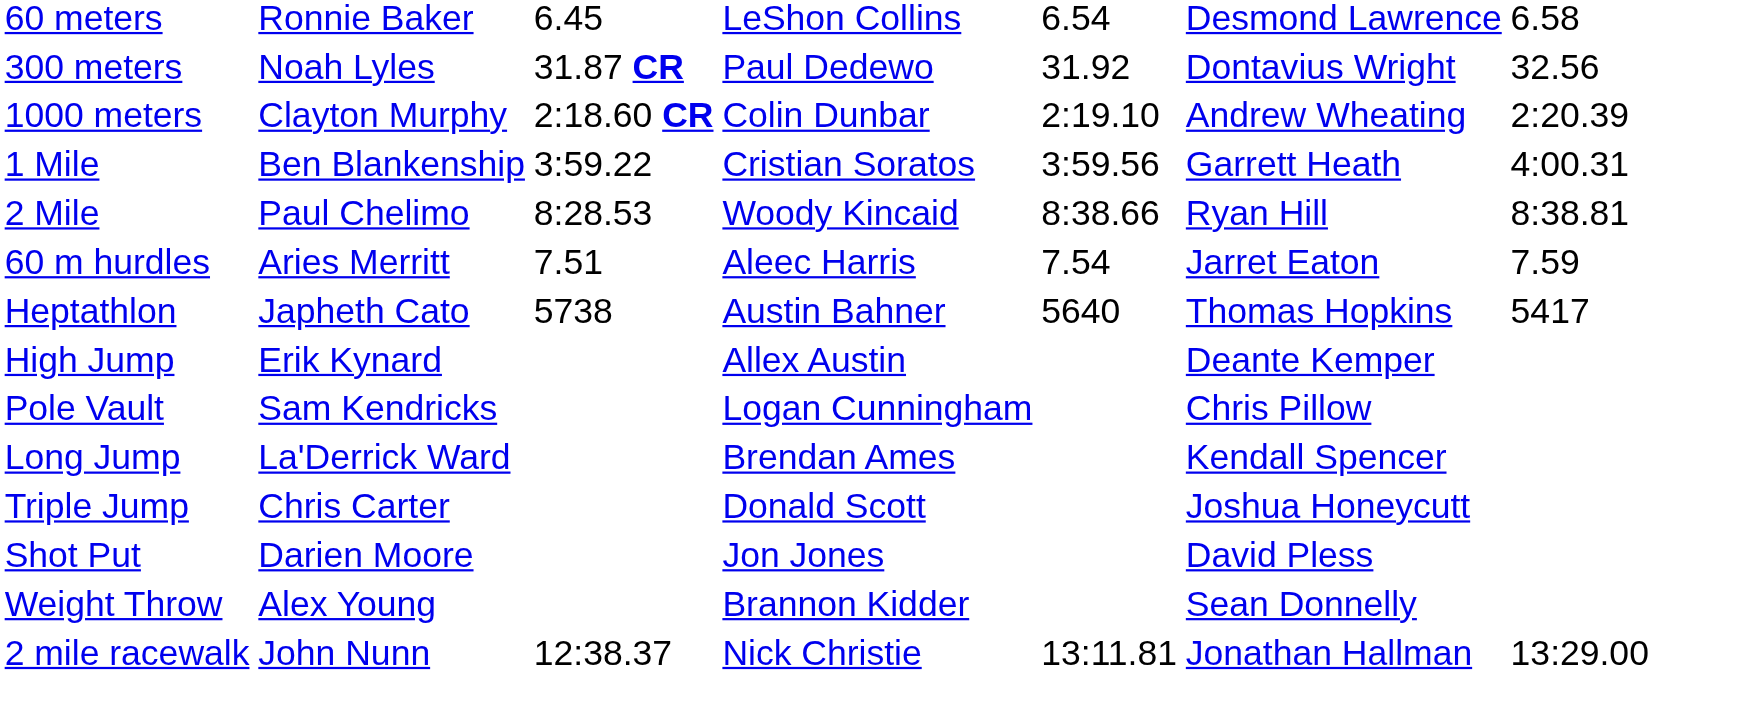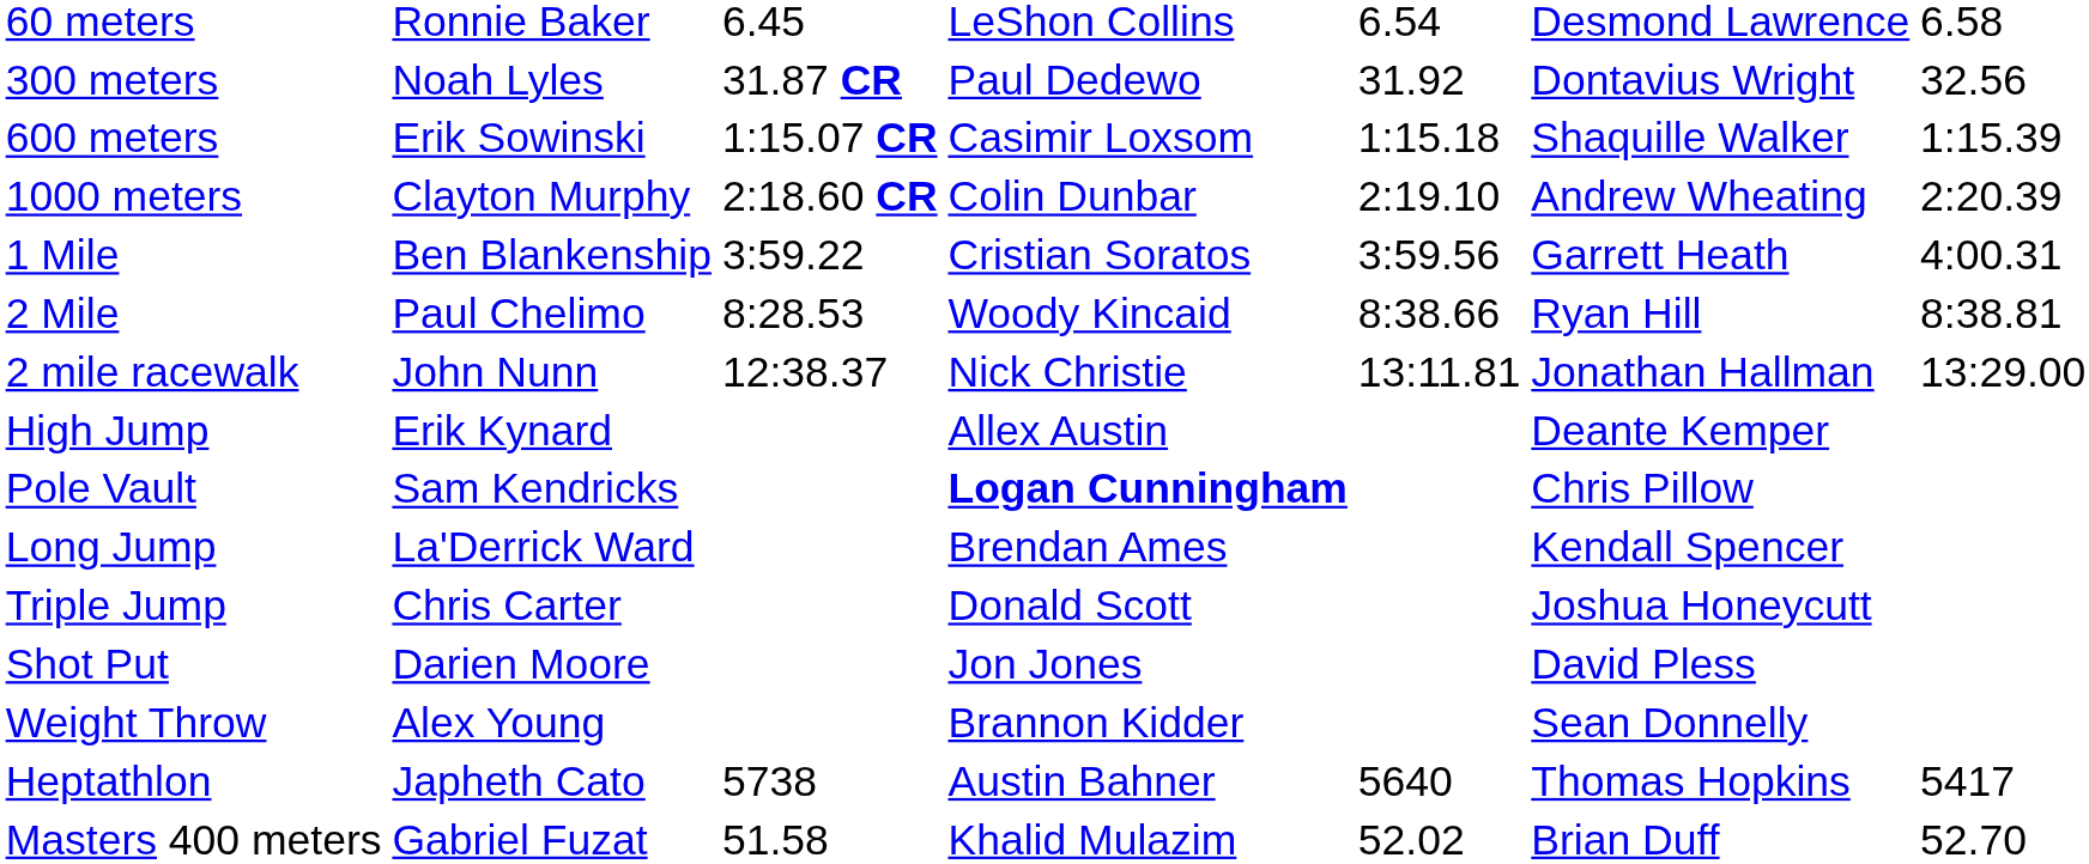+ row: 600 meters | Erik Sowinski | 1:15.07 CR | Casimir Loxsom | 1:15.18 | Shaquille Walker | 1:15.39
- row: 60 m hurdles | Aries Merritt | 7.51 | Aleec Harris | 7.54 | Jarret Eaton | 7.59
rows swapped: 2 mile racewalk <-> Heptathlon
Pole Vault | column 4: normal -> bold
+ row: Masters 400 meters | Gabriel Fuzat | 51.58 | Khalid Mulazim | 52.02 | Brian Duff | 52.70
